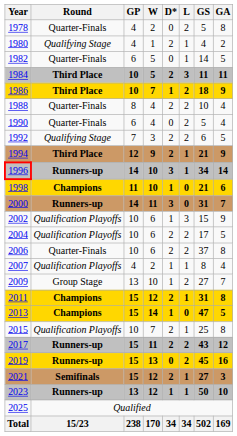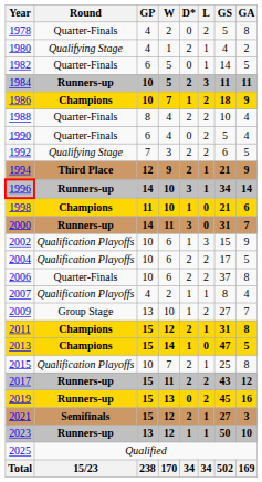1984 | Round: Third Place -> Runners-up
1986 | Round: Third Place -> Champions
